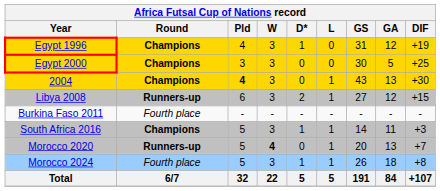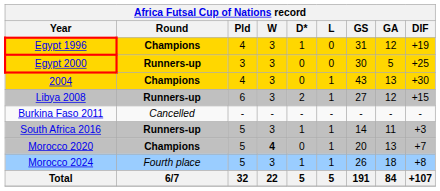Egypt 2000 | Round: Champions -> Runners-up
2004 | Pld: bold -> normal
Burkina Faso 2011 | Round: Fourth place -> Cancelled
South Africa 2016 | Round: Champions -> Runners-up
Morocco 2020 | Round: Runners-up -> Champions
